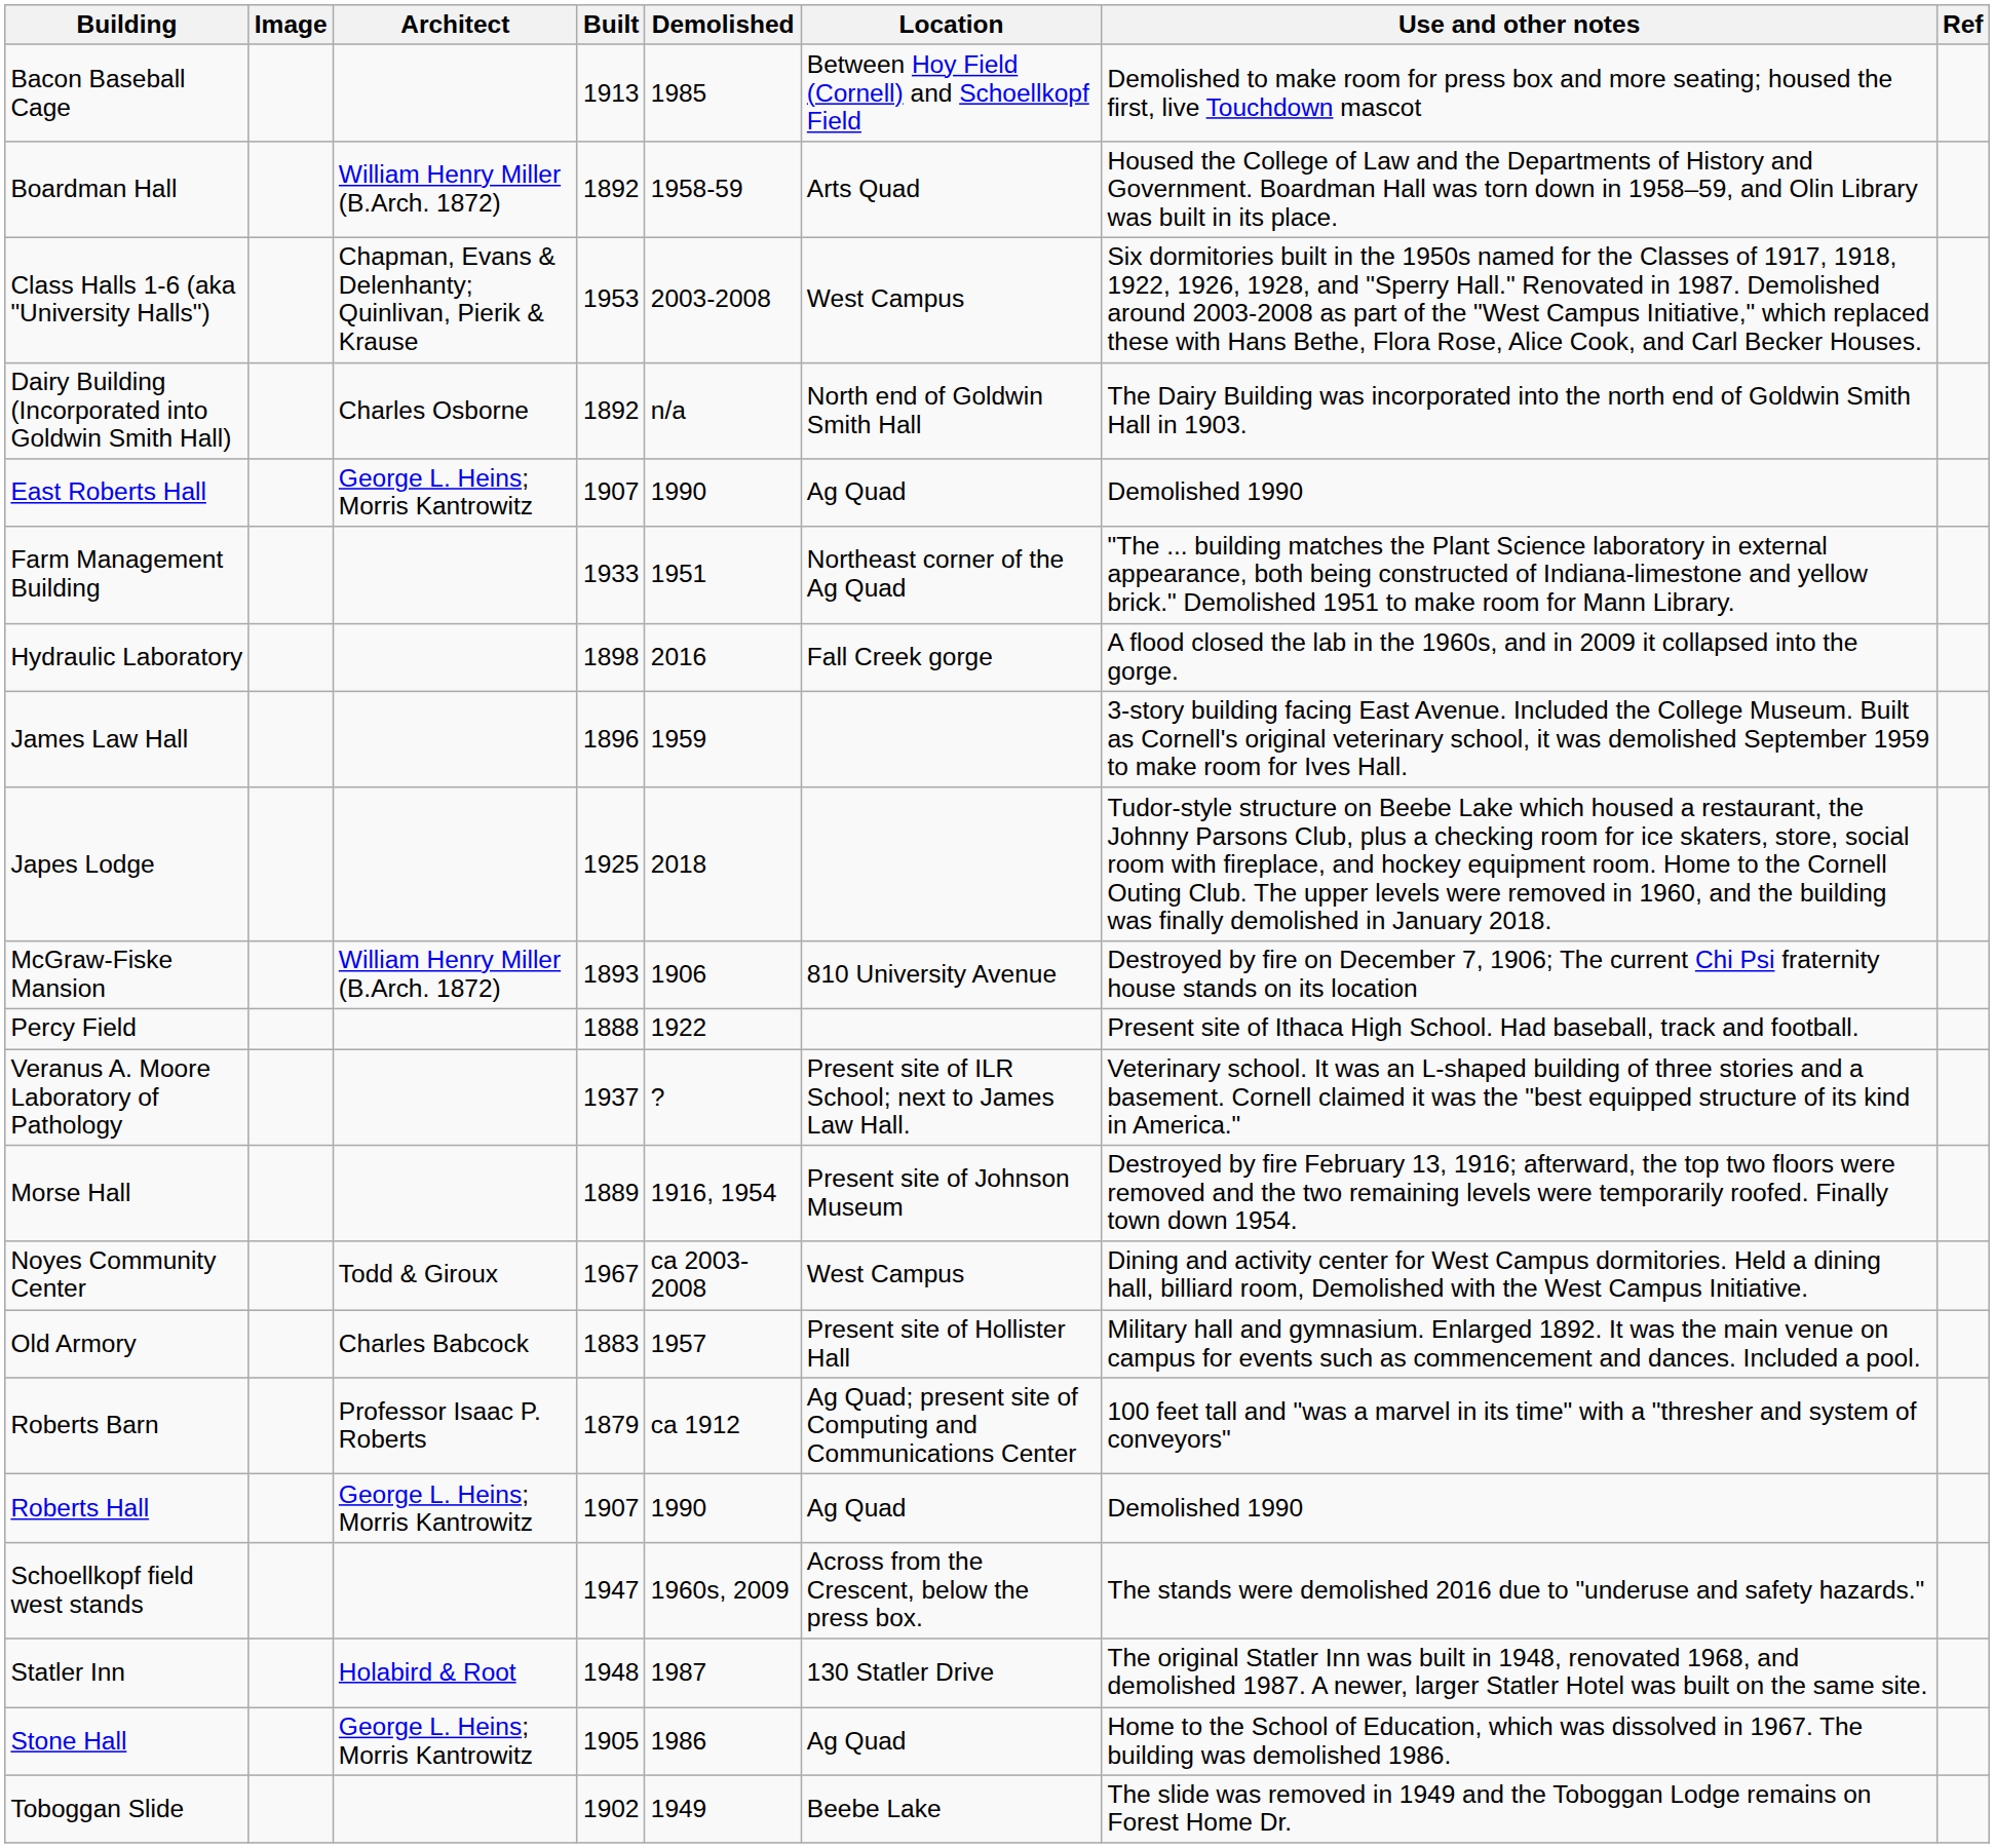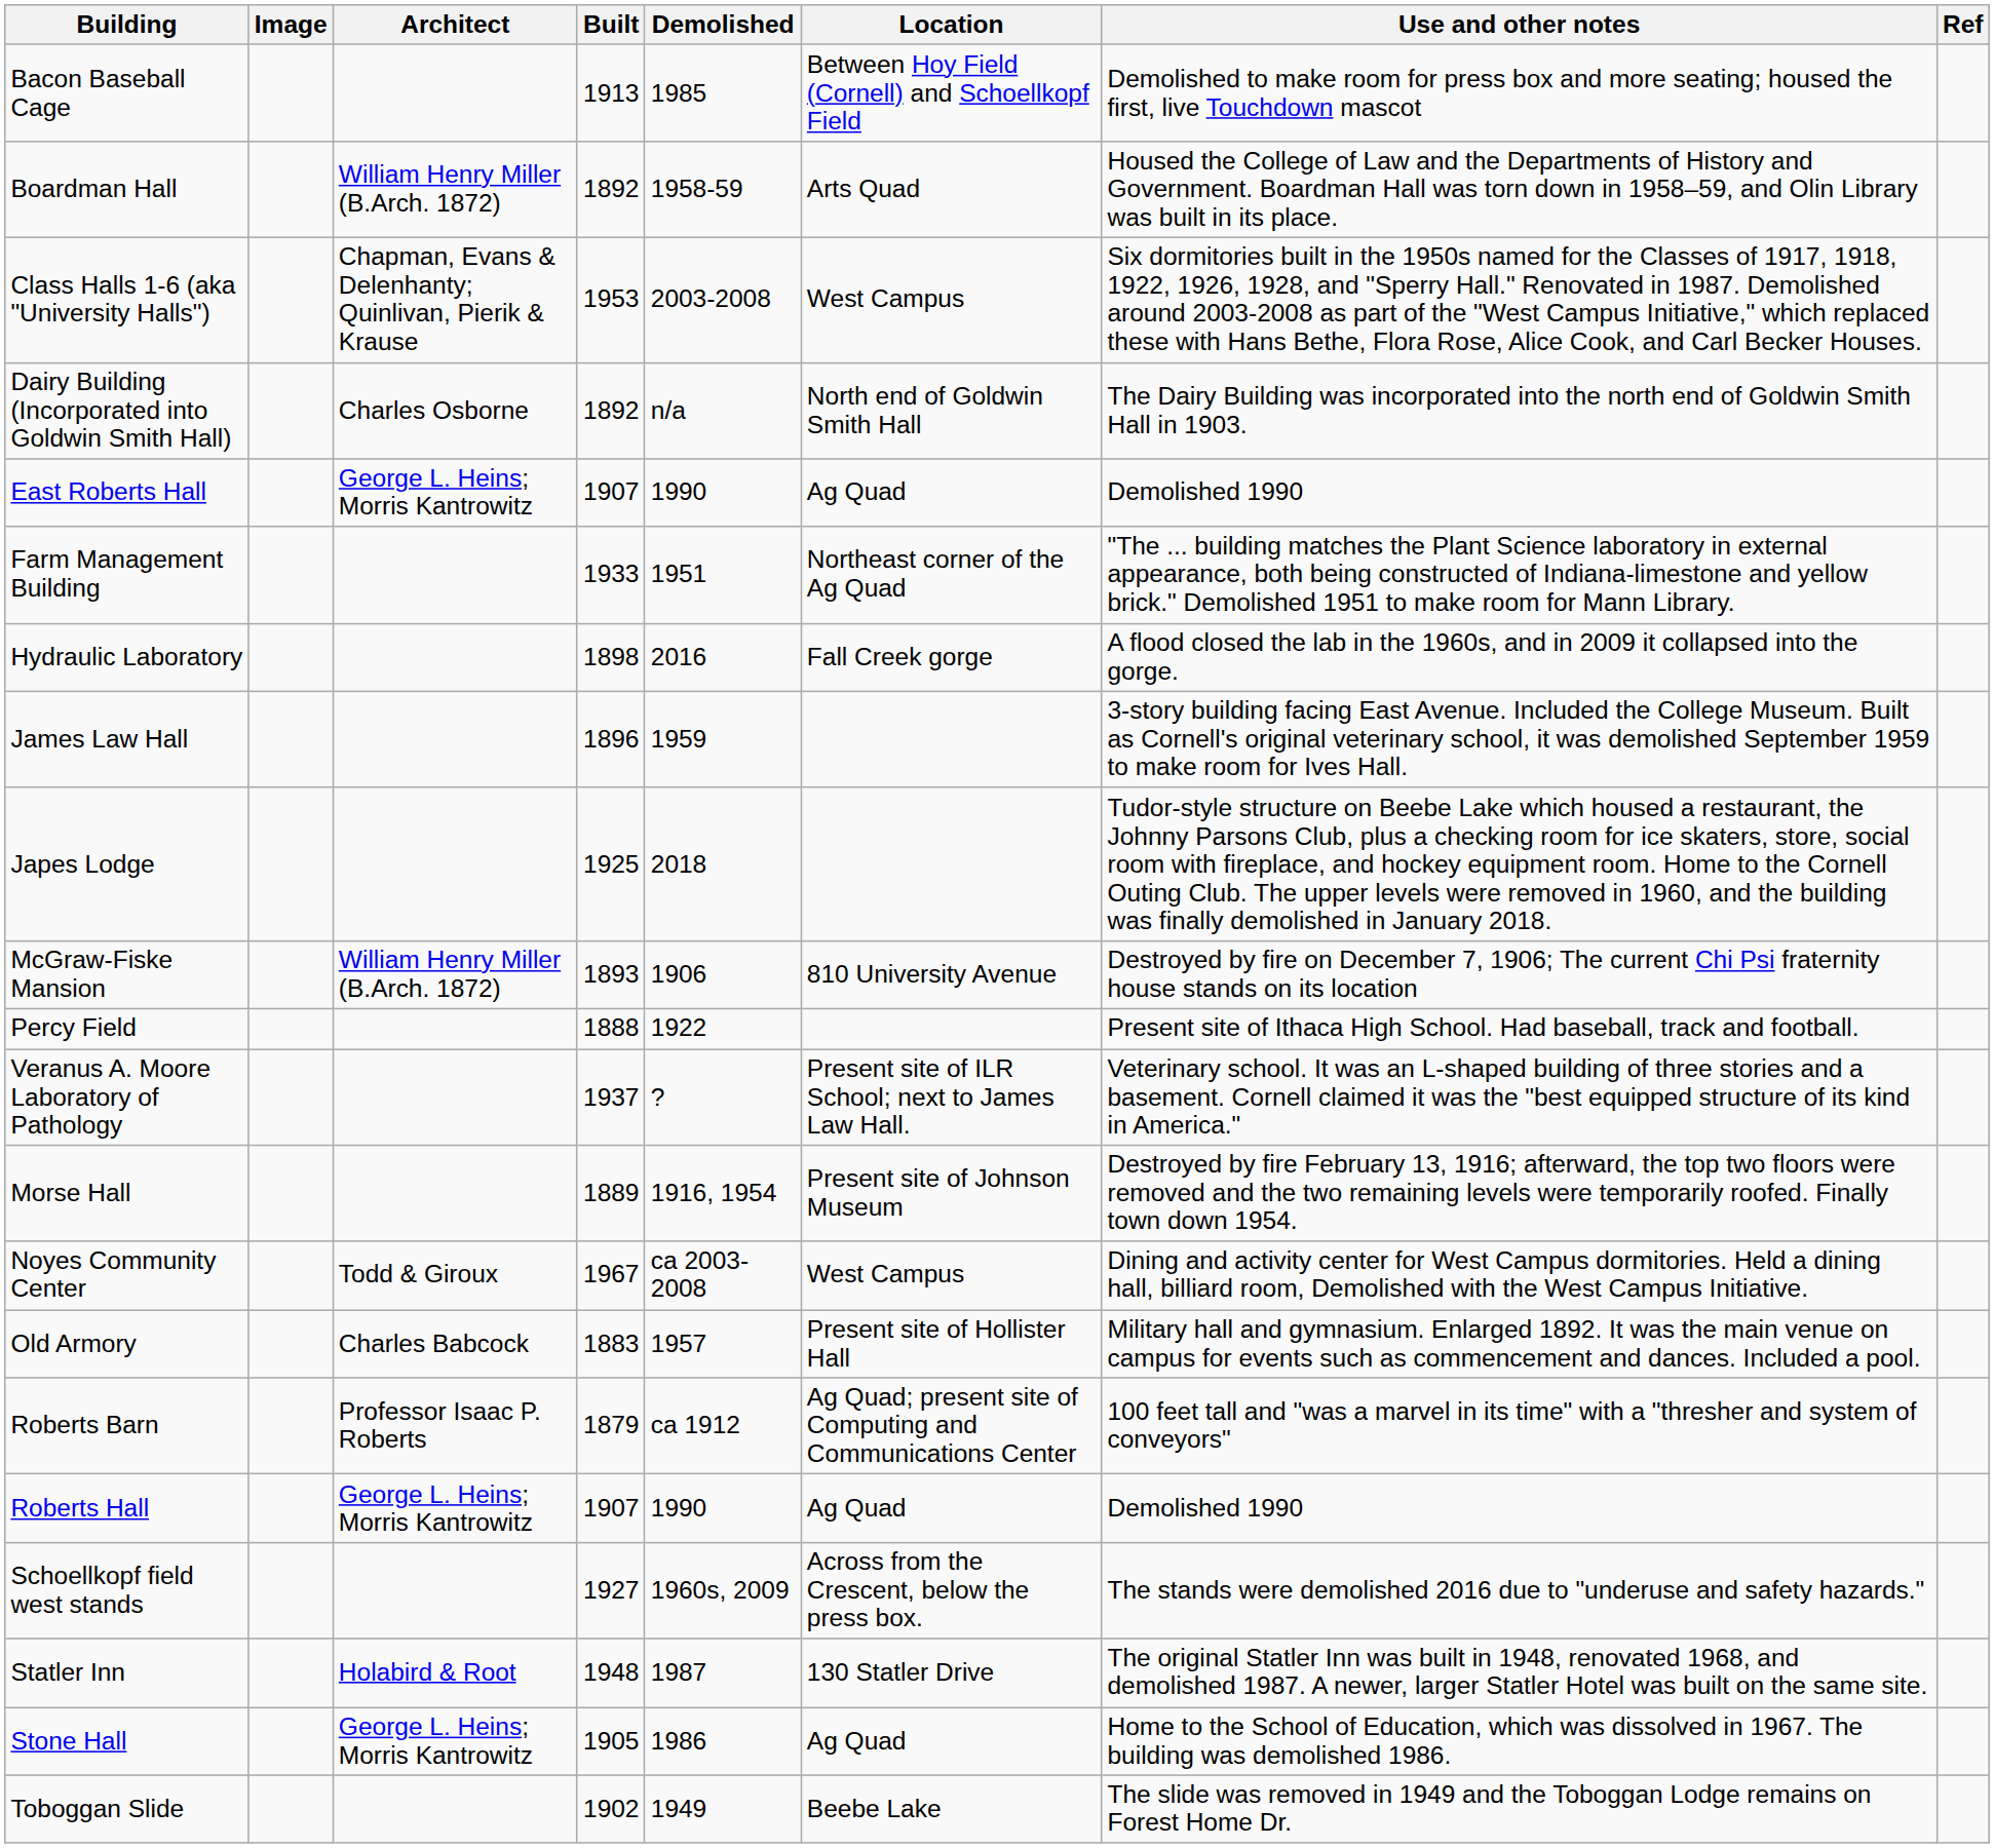Schoellkopf field west stands | Built: 1947 -> 1927
